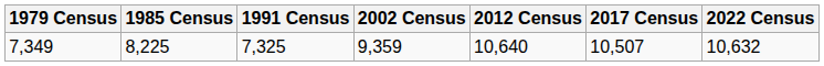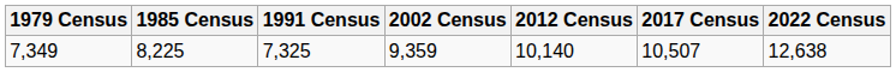7,349 | 2012 Census: 10,640 -> 10,140
7,349 | 2022 Census: 10,632 -> 12,638
